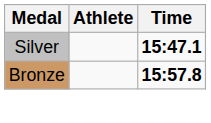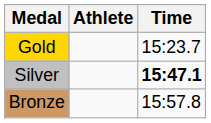+ row: Gold | 15:23.7
Bronze | Time: bold -> normal
